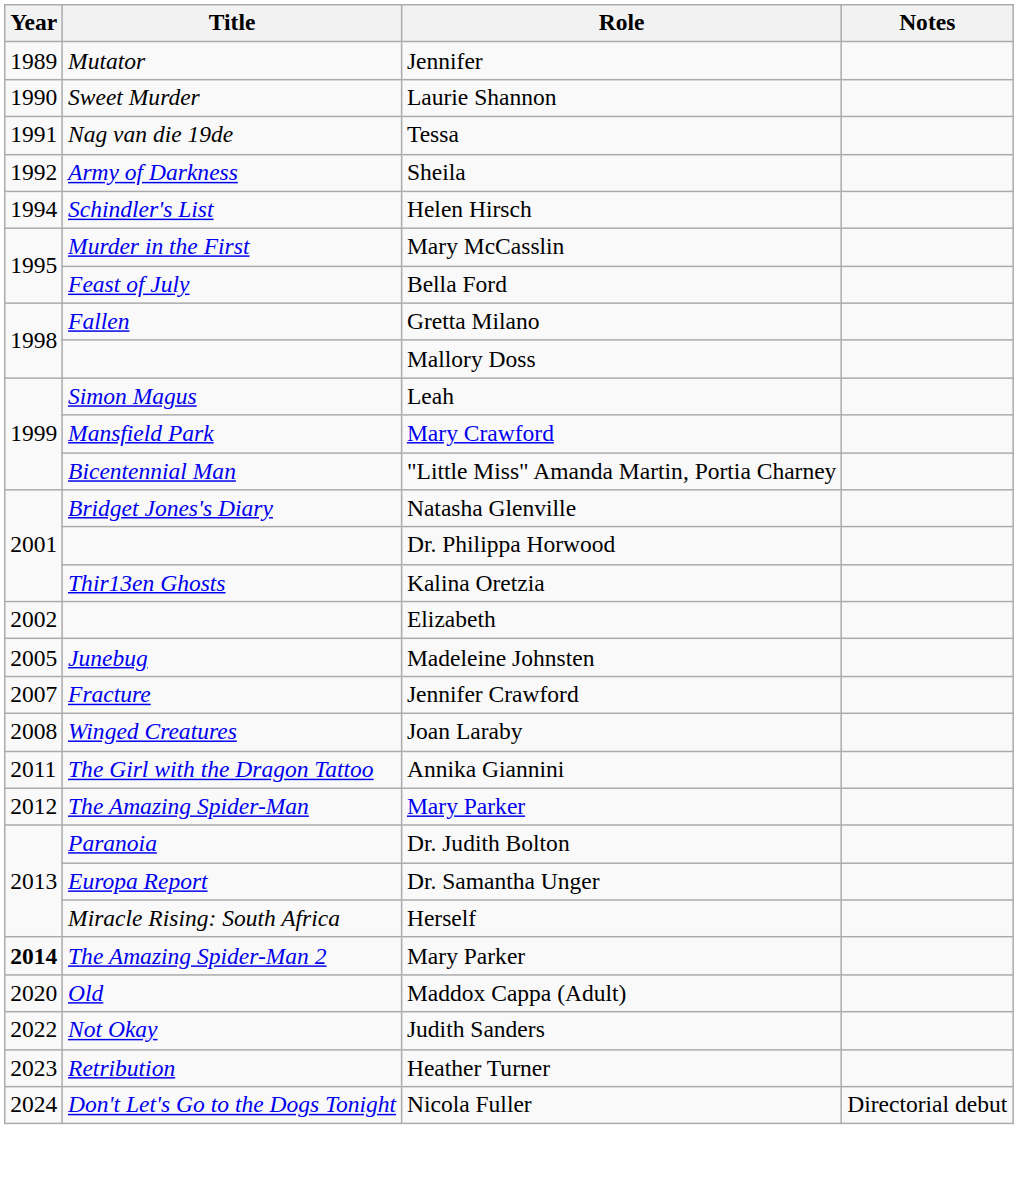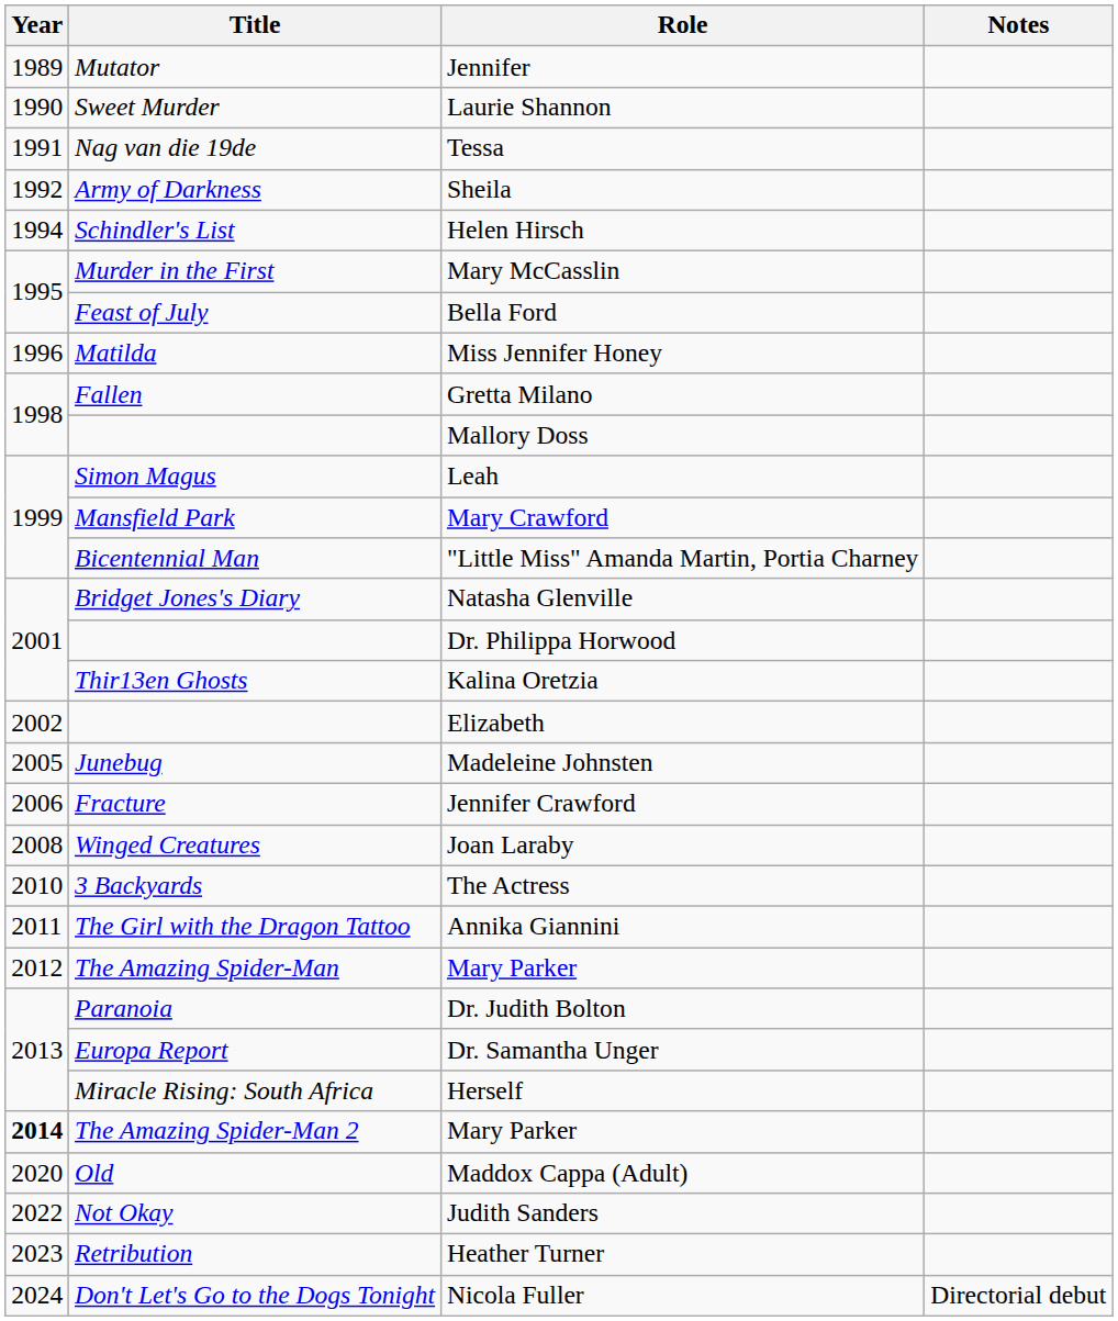+ row: 1996 | Matilda | Miss Jennifer Honey
Jennifer Crawford | Year: 2007 -> 2006
+ row: 2010 | 3 Backyards | The Actress
